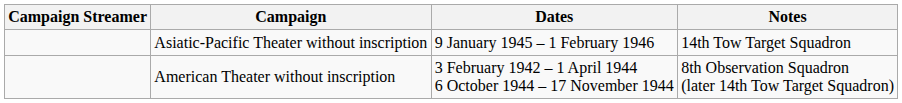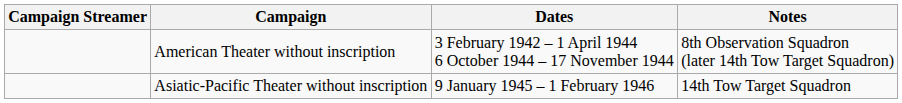rows swapped: American Theater without inscription <-> Asiatic-Pacific Theater without inscription
